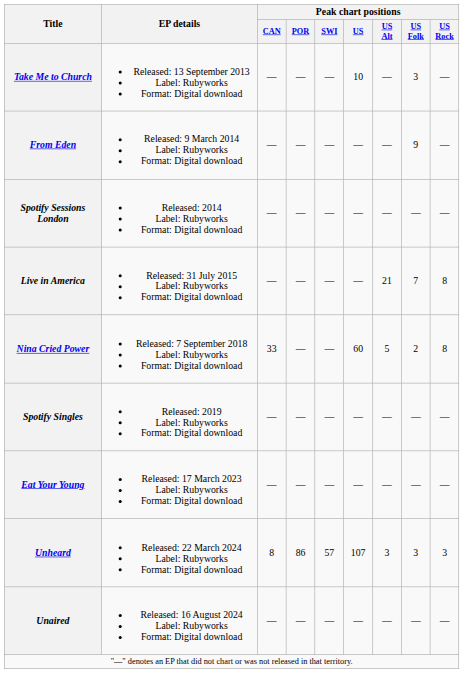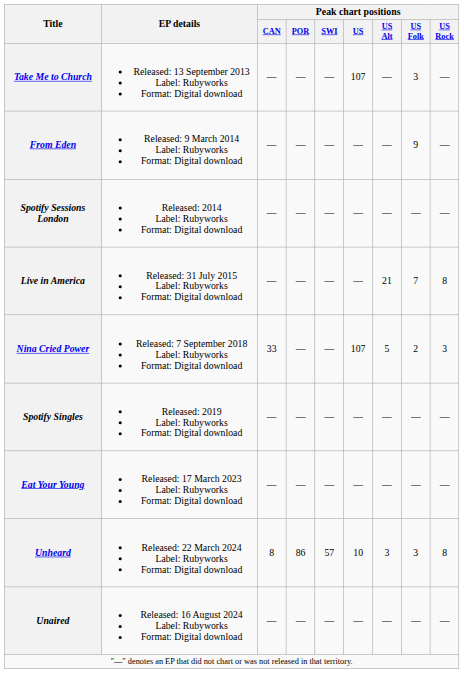Take Me to Church | Peak chart positions / US: 10 -> 107
Nina Cried Power | Peak chart positions / US: 60 -> 107
Nina Cried Power | Peak chart positions / US Rock: 8 -> 3
Unheard | Peak chart positions / US: 107 -> 10
Unheard | Peak chart positions / US Rock: 3 -> 8
